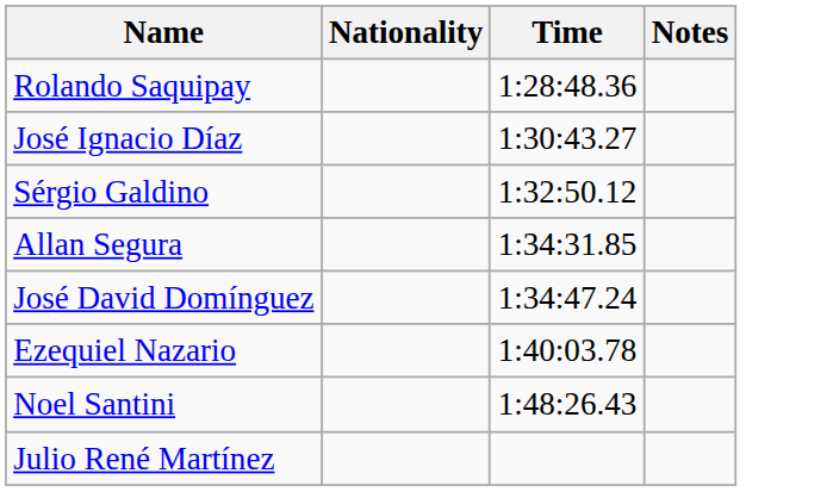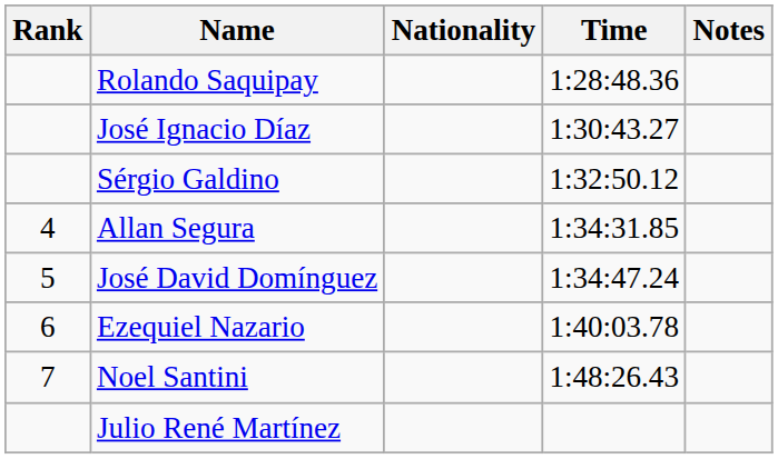+ column: Rank | 4 | 5 | 6 | 7
